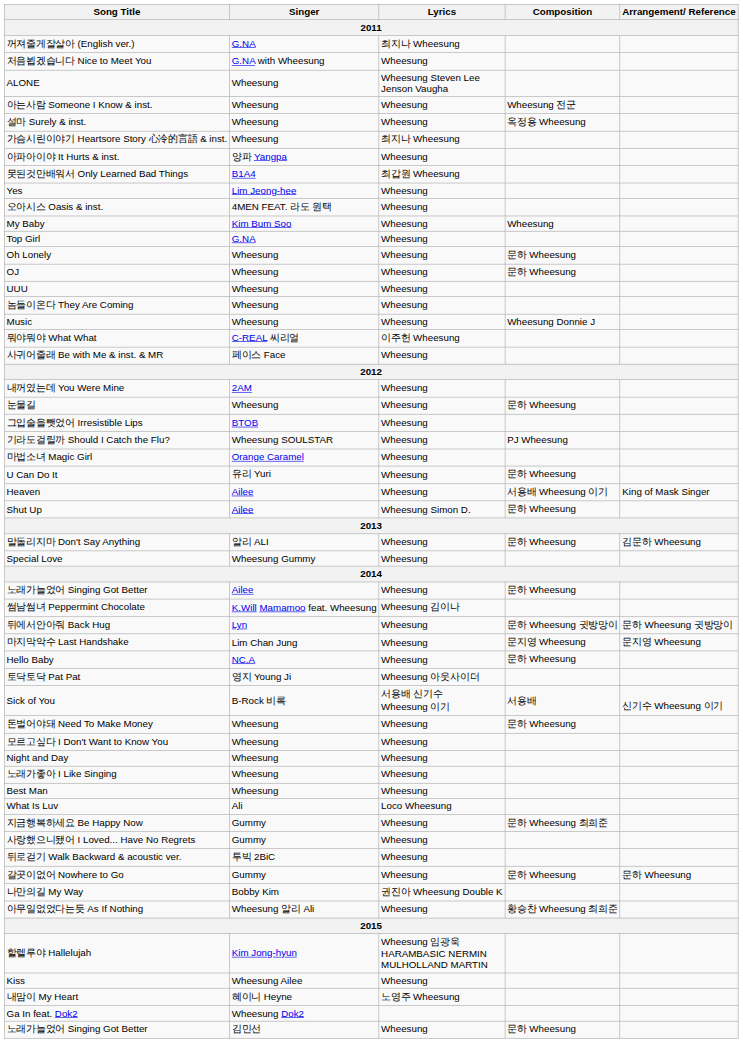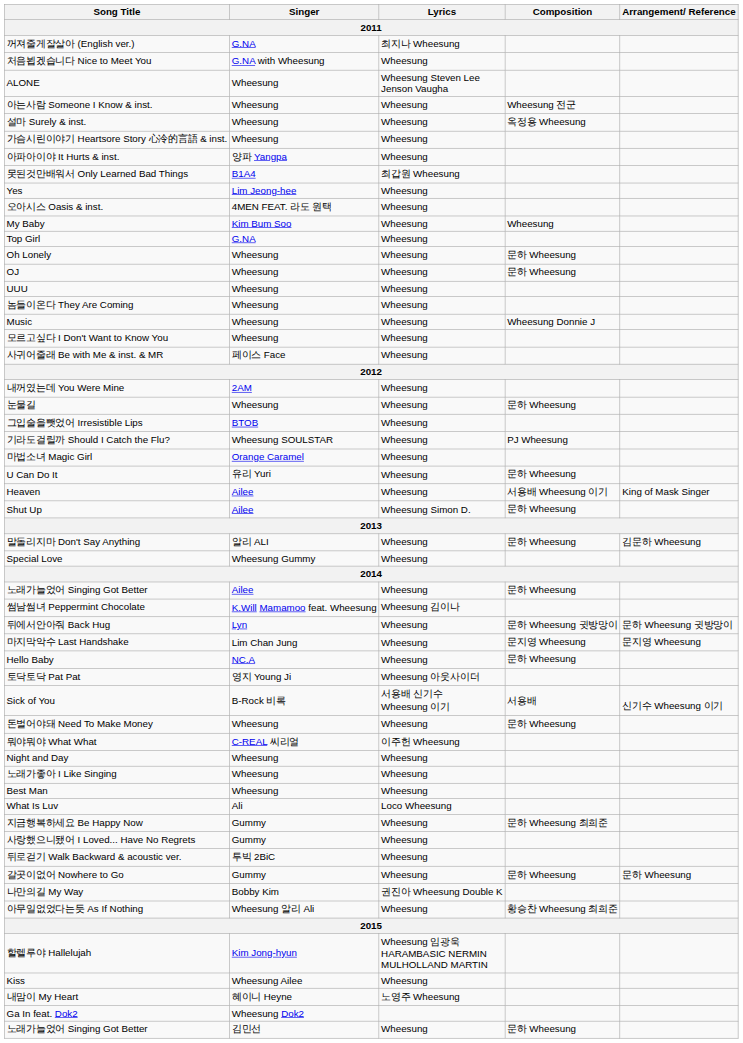가슴시린이야기 Heartsore Story 心冷的言語 & inst. | Lyrics: 최지나 Wheesung -> Wheesung
rows swapped: 뭐야뭐야 What What <-> 모르고싶다 I Don't Want to Know You
